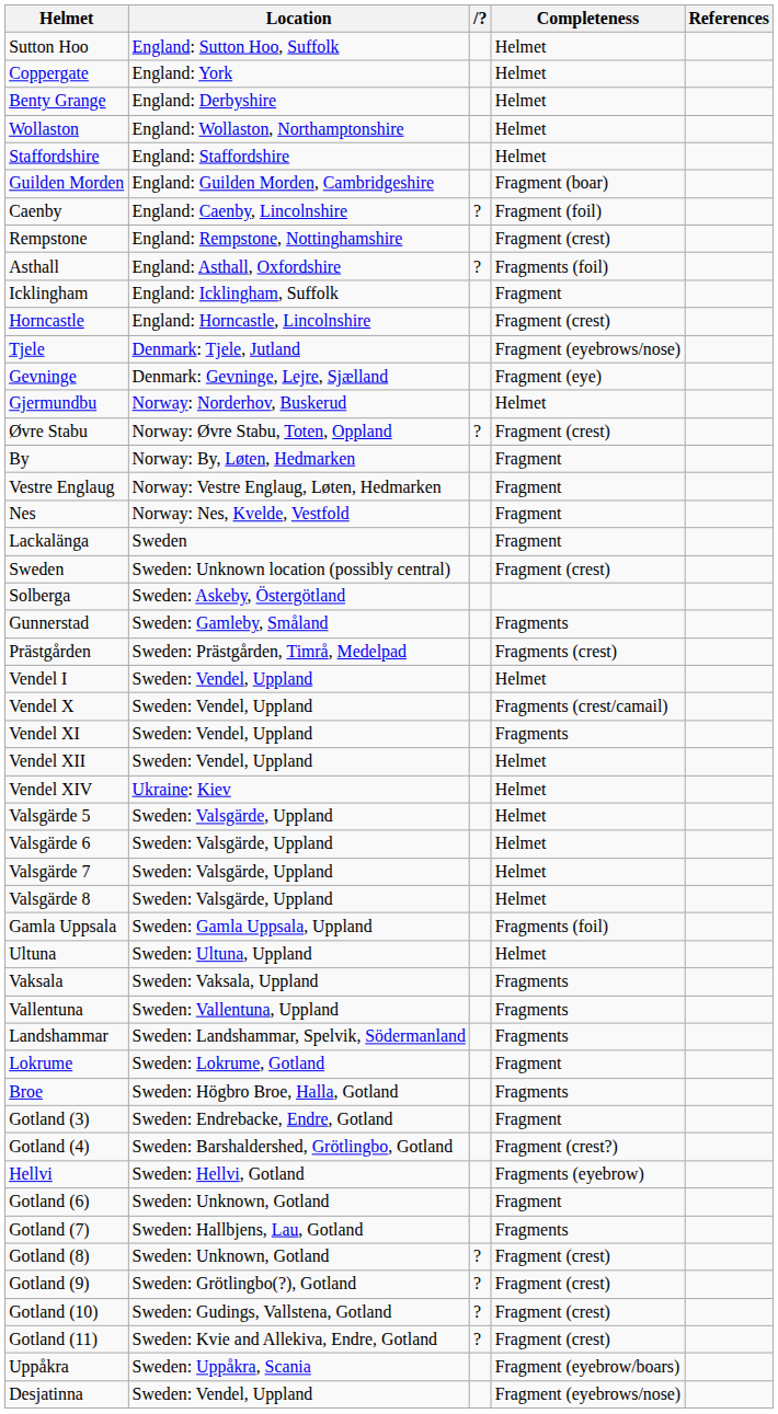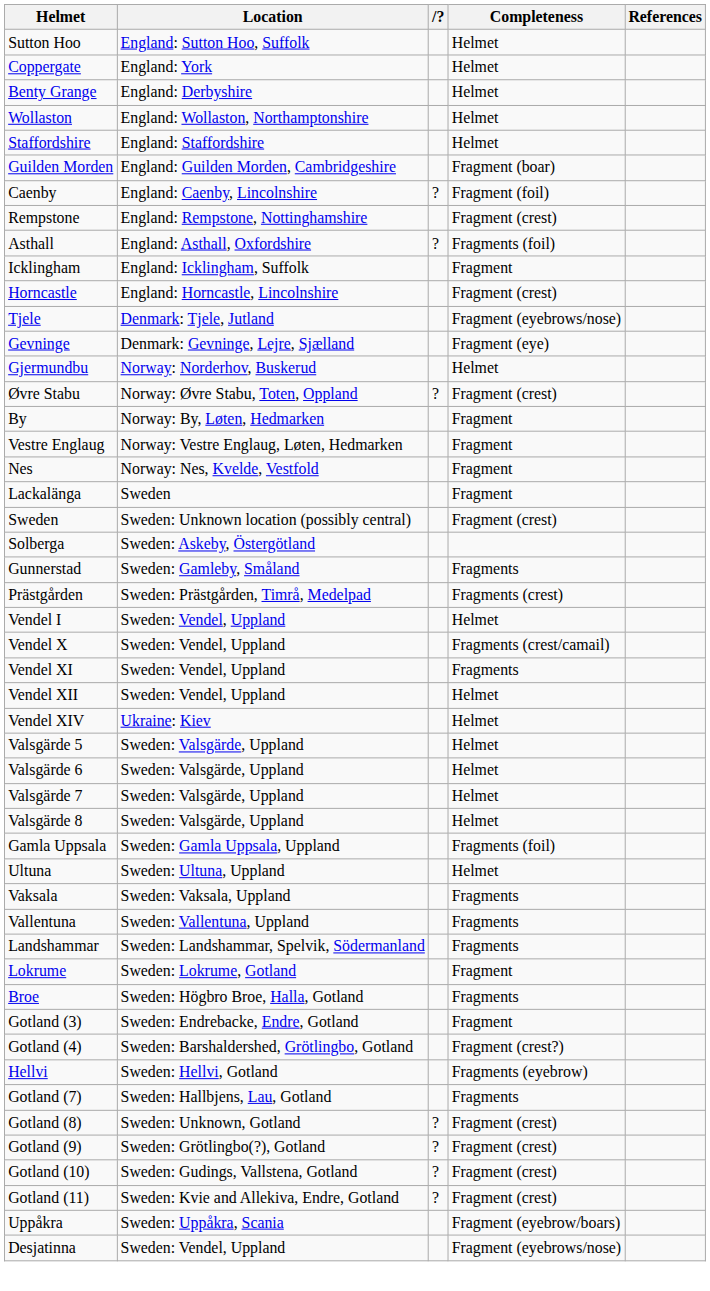- row: Gotland (6) | Sweden: Unknown, Gotland | Fragment
